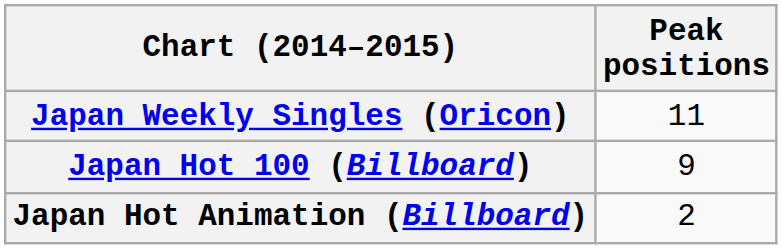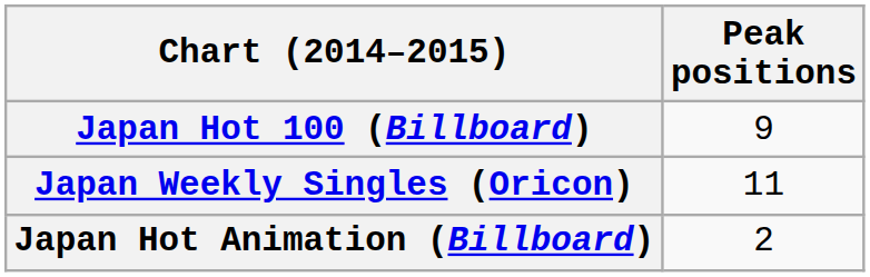rows swapped: Japan Weekly Singles (Oricon) <-> Japan Hot 100 (Billboard)
